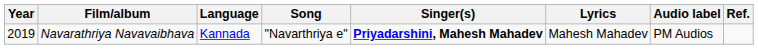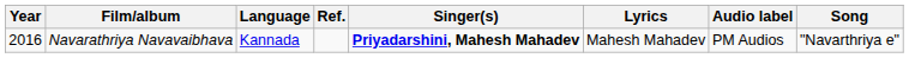columns swapped: Song <-> Ref.
Navarathriya Navavaibhava | Year: 2019 -> 2016
